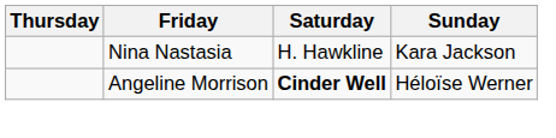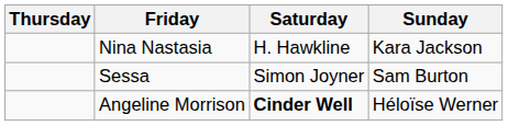+ row: Sessa | Simon Joyner | Sam Burton
